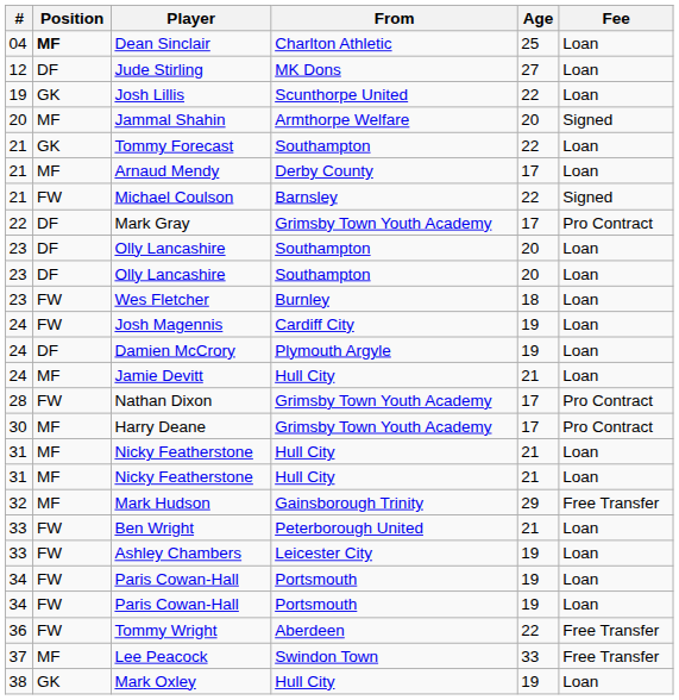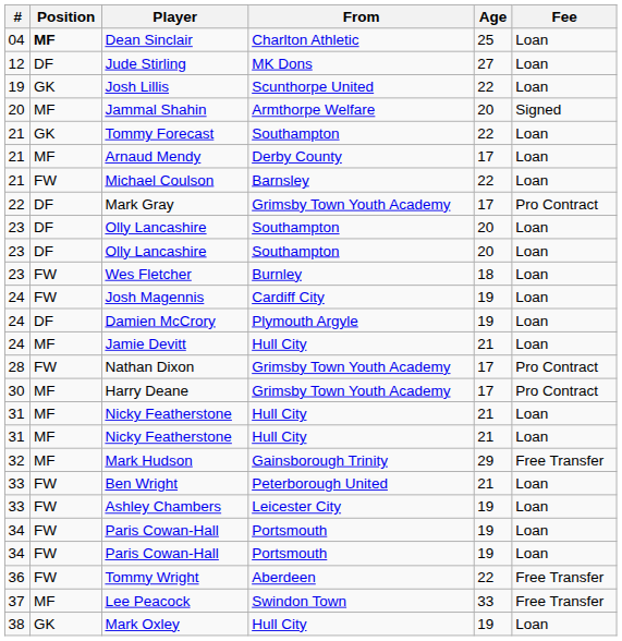Michael Coulson | Fee: Signed -> Loan
